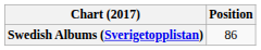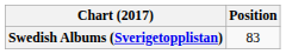Swedish Albums (Sverigetopplistan) | Position: 86 -> 83
